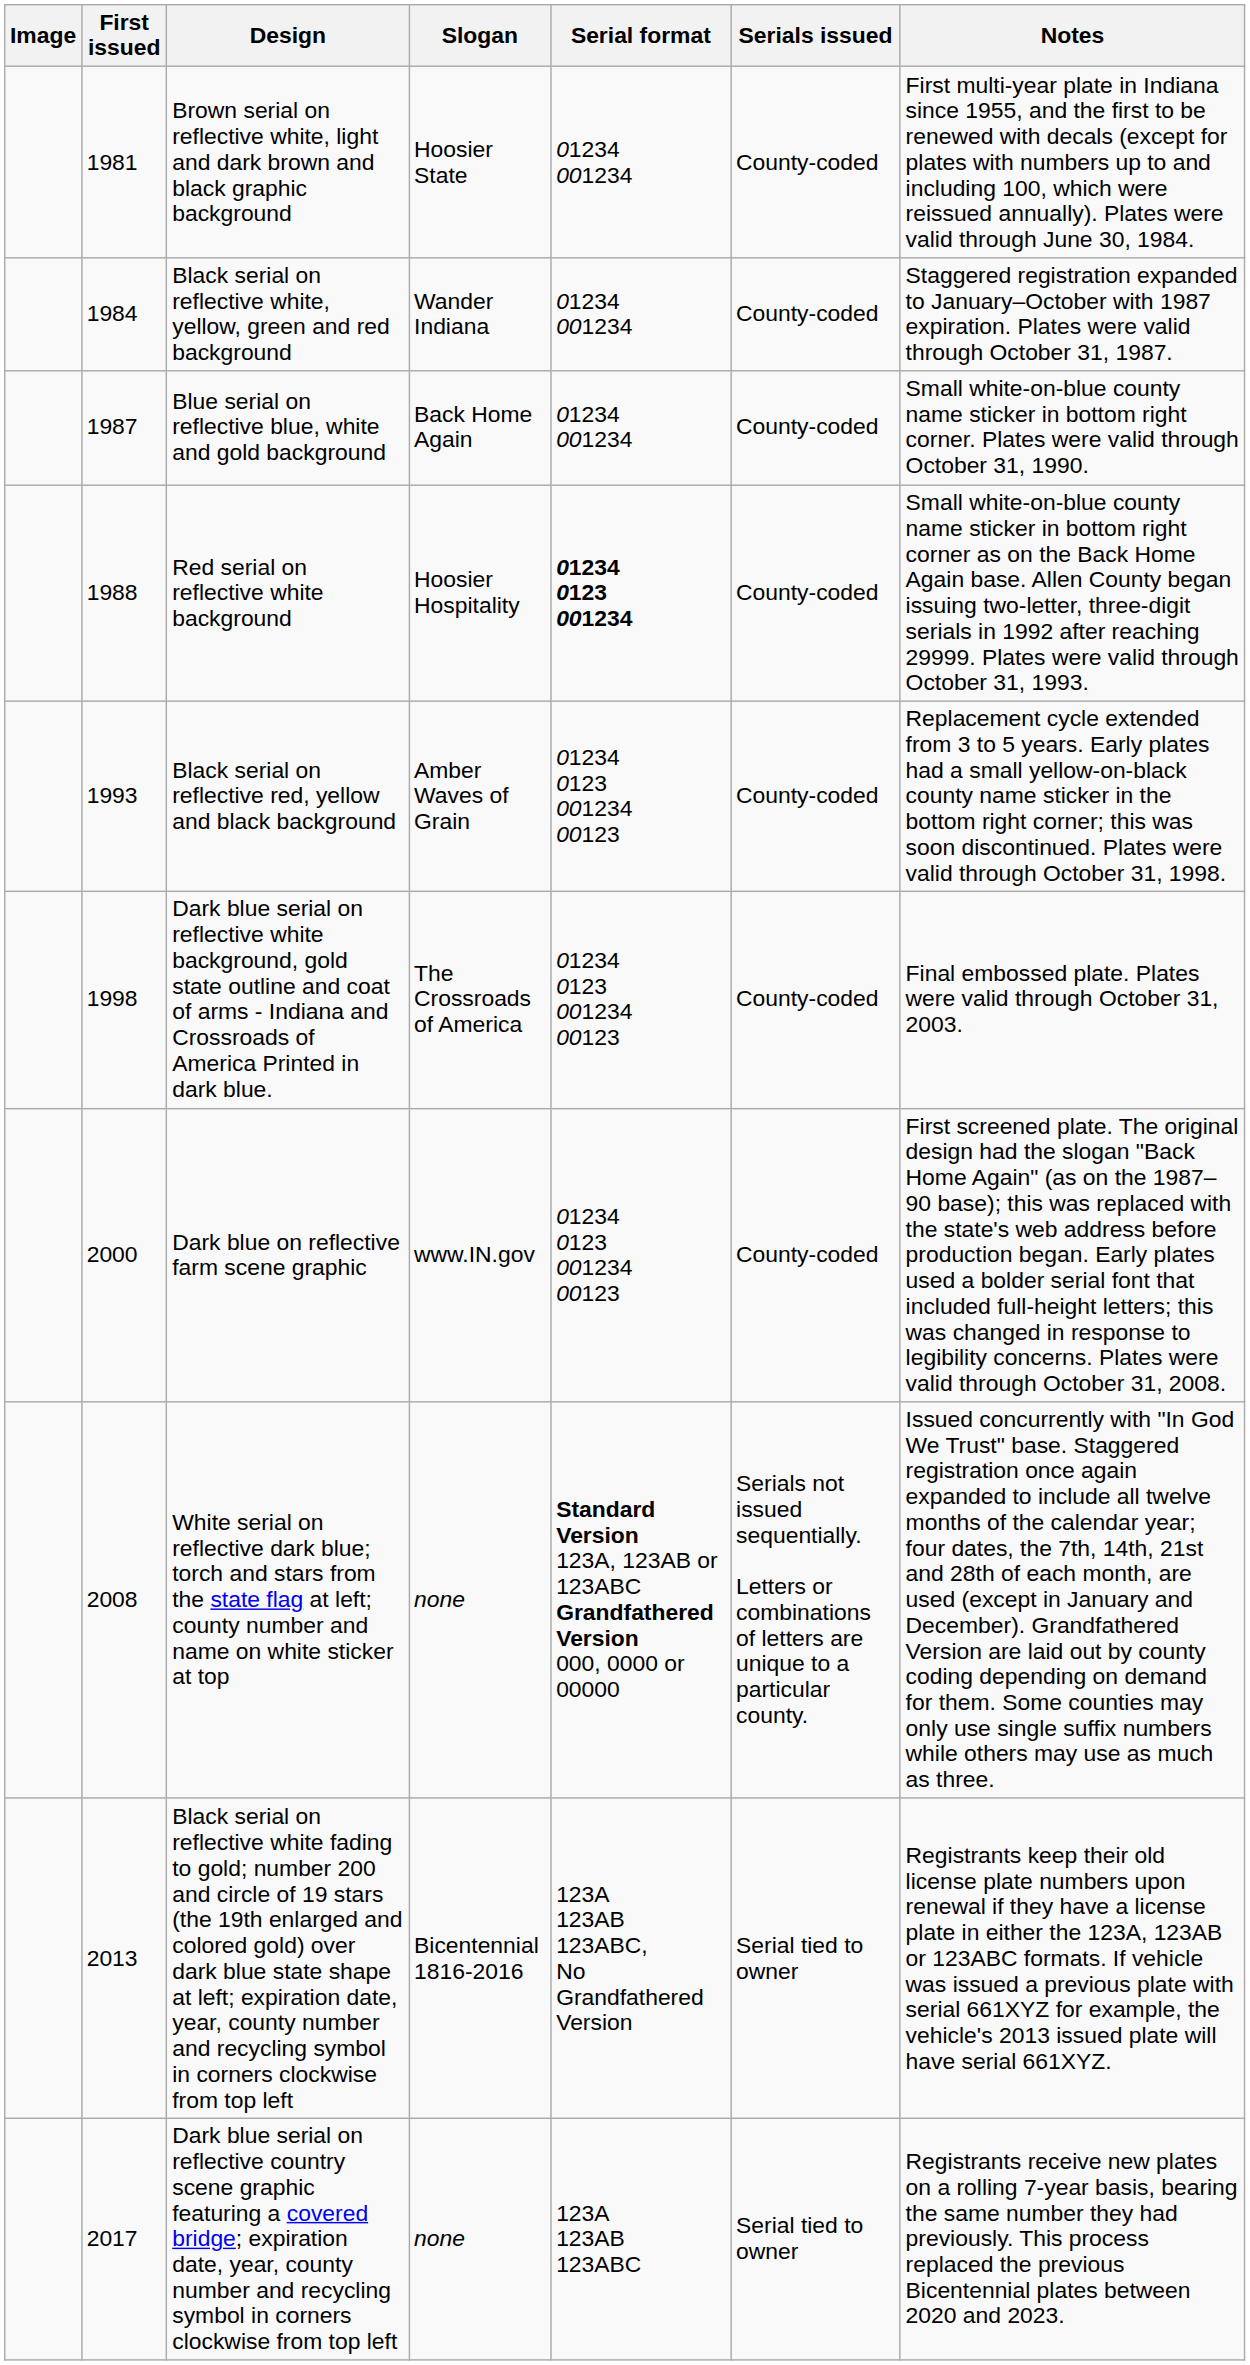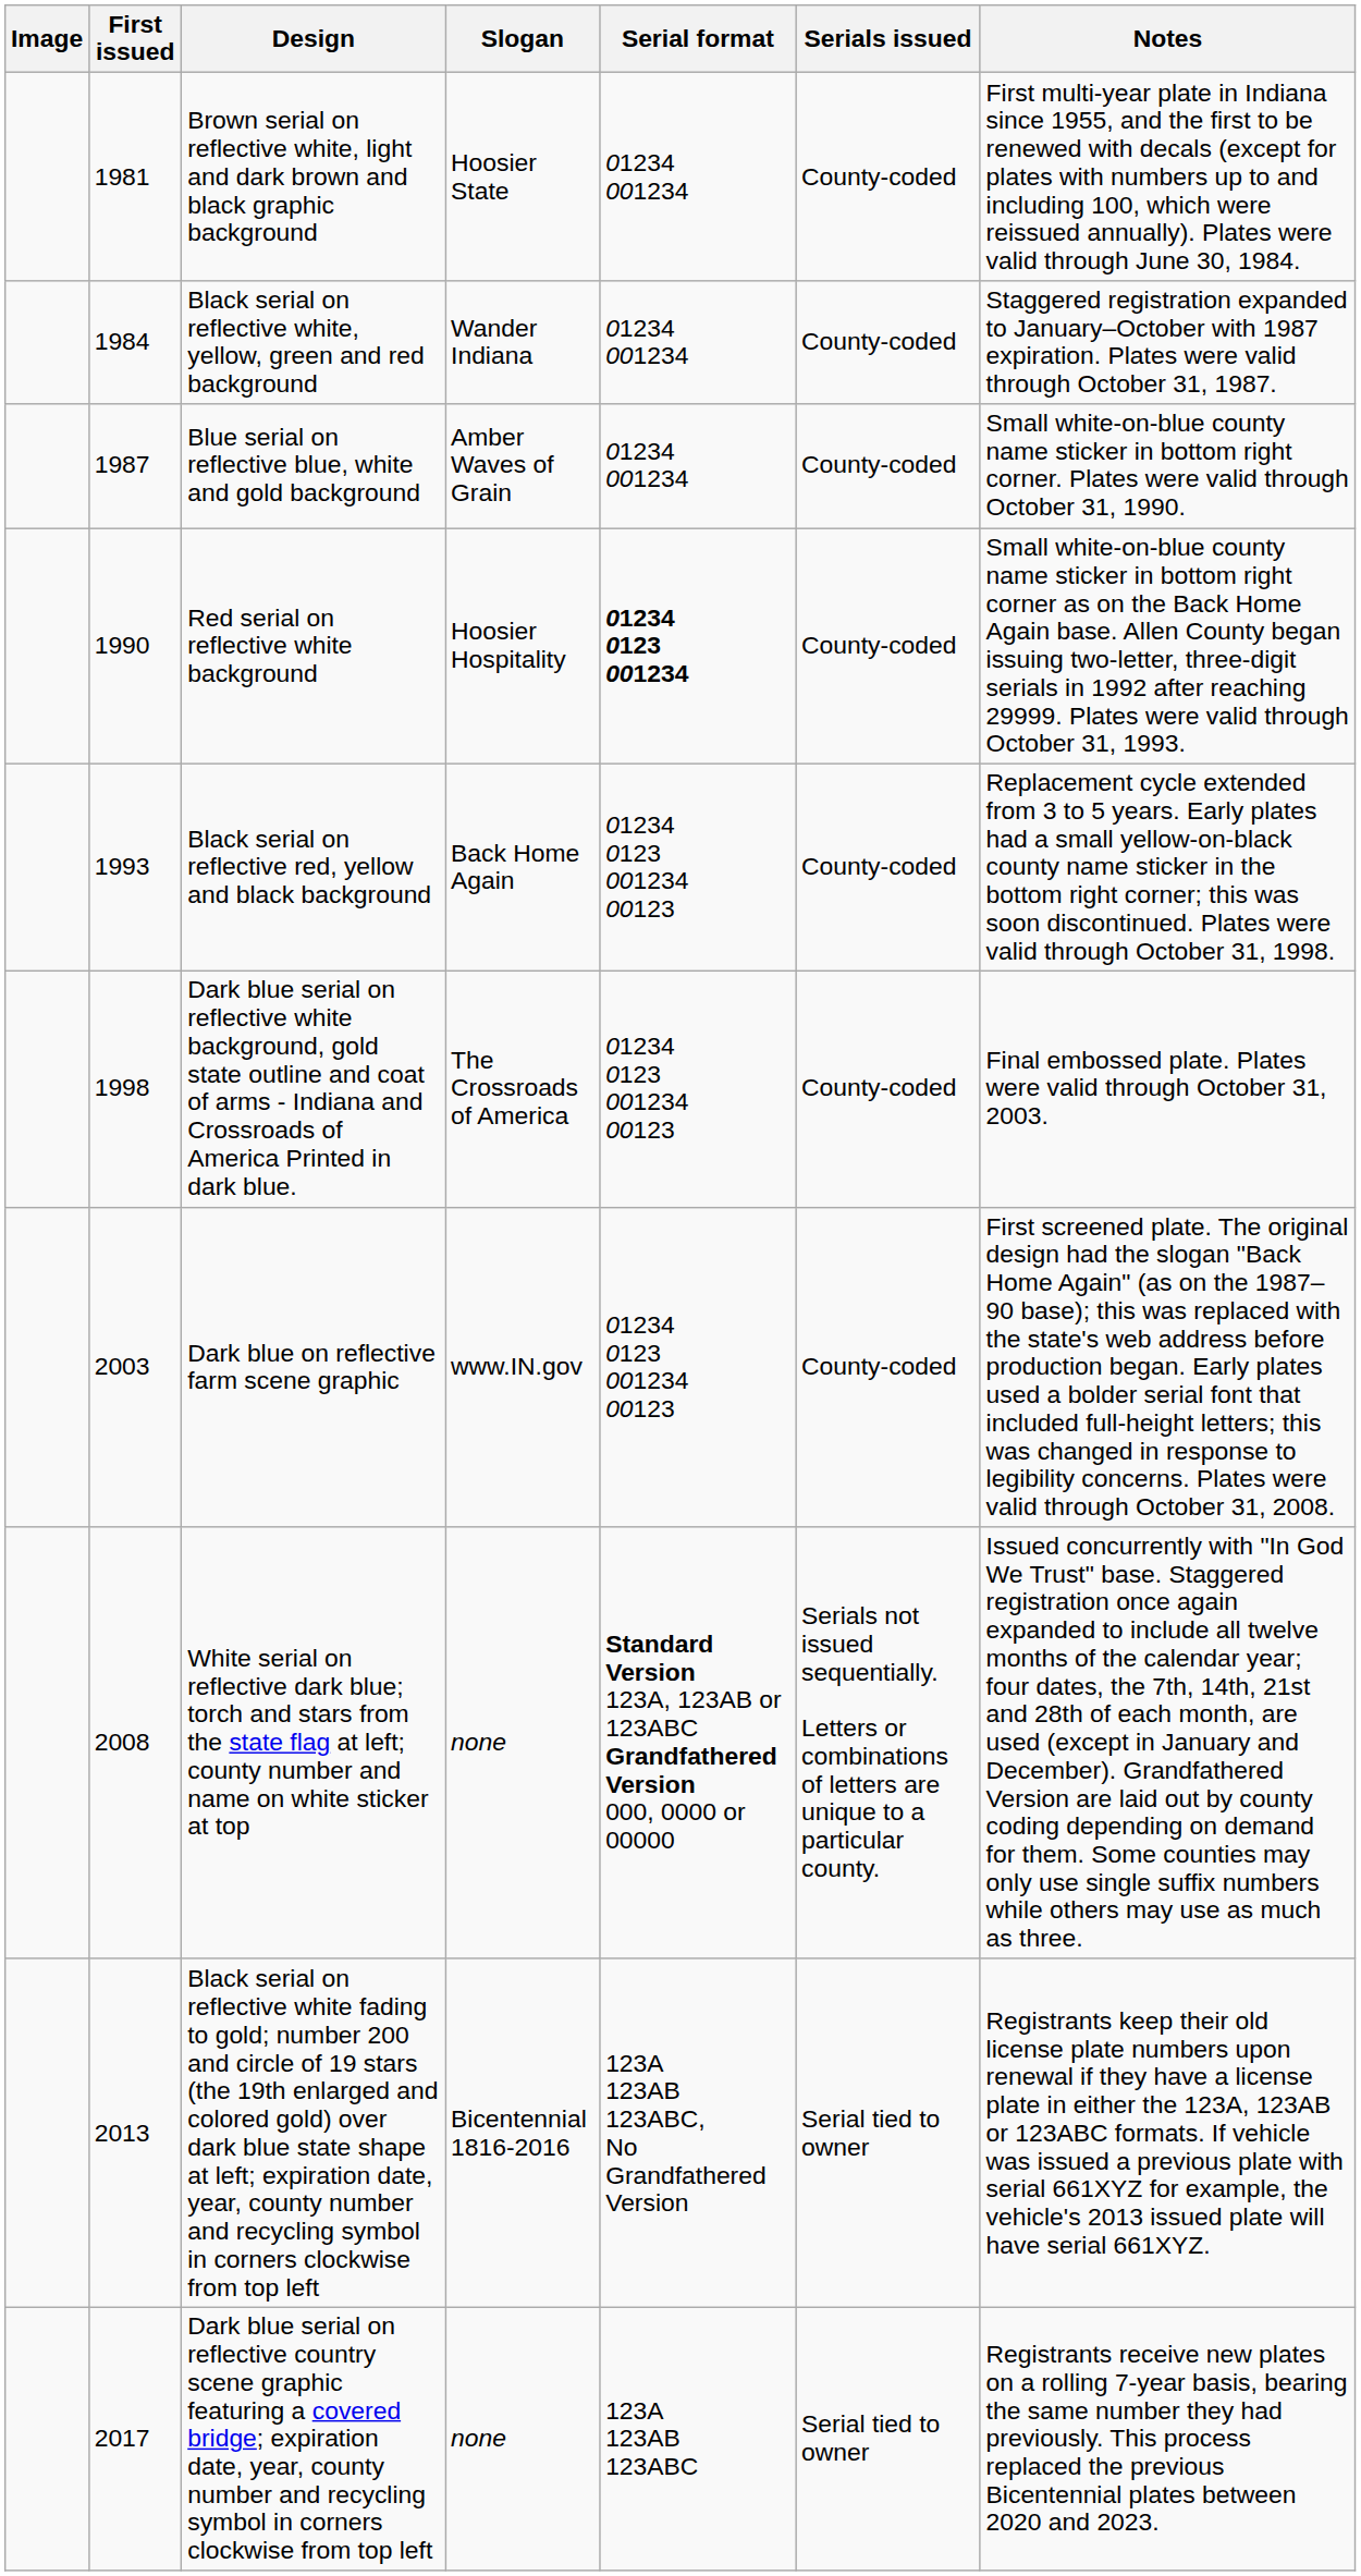Blue serial on reflective blue, white and gold background | Slogan: Back Home Again -> Amber Waves of Grain
Red serial on reflective white background | First issued: 1988 -> 1990
Black serial on reflective red, yellow and black background | Slogan: Amber Waves of Grain -> Back Home Again
Dark blue on reflective farm scene graphic | First issued: 2000 -> 2003
